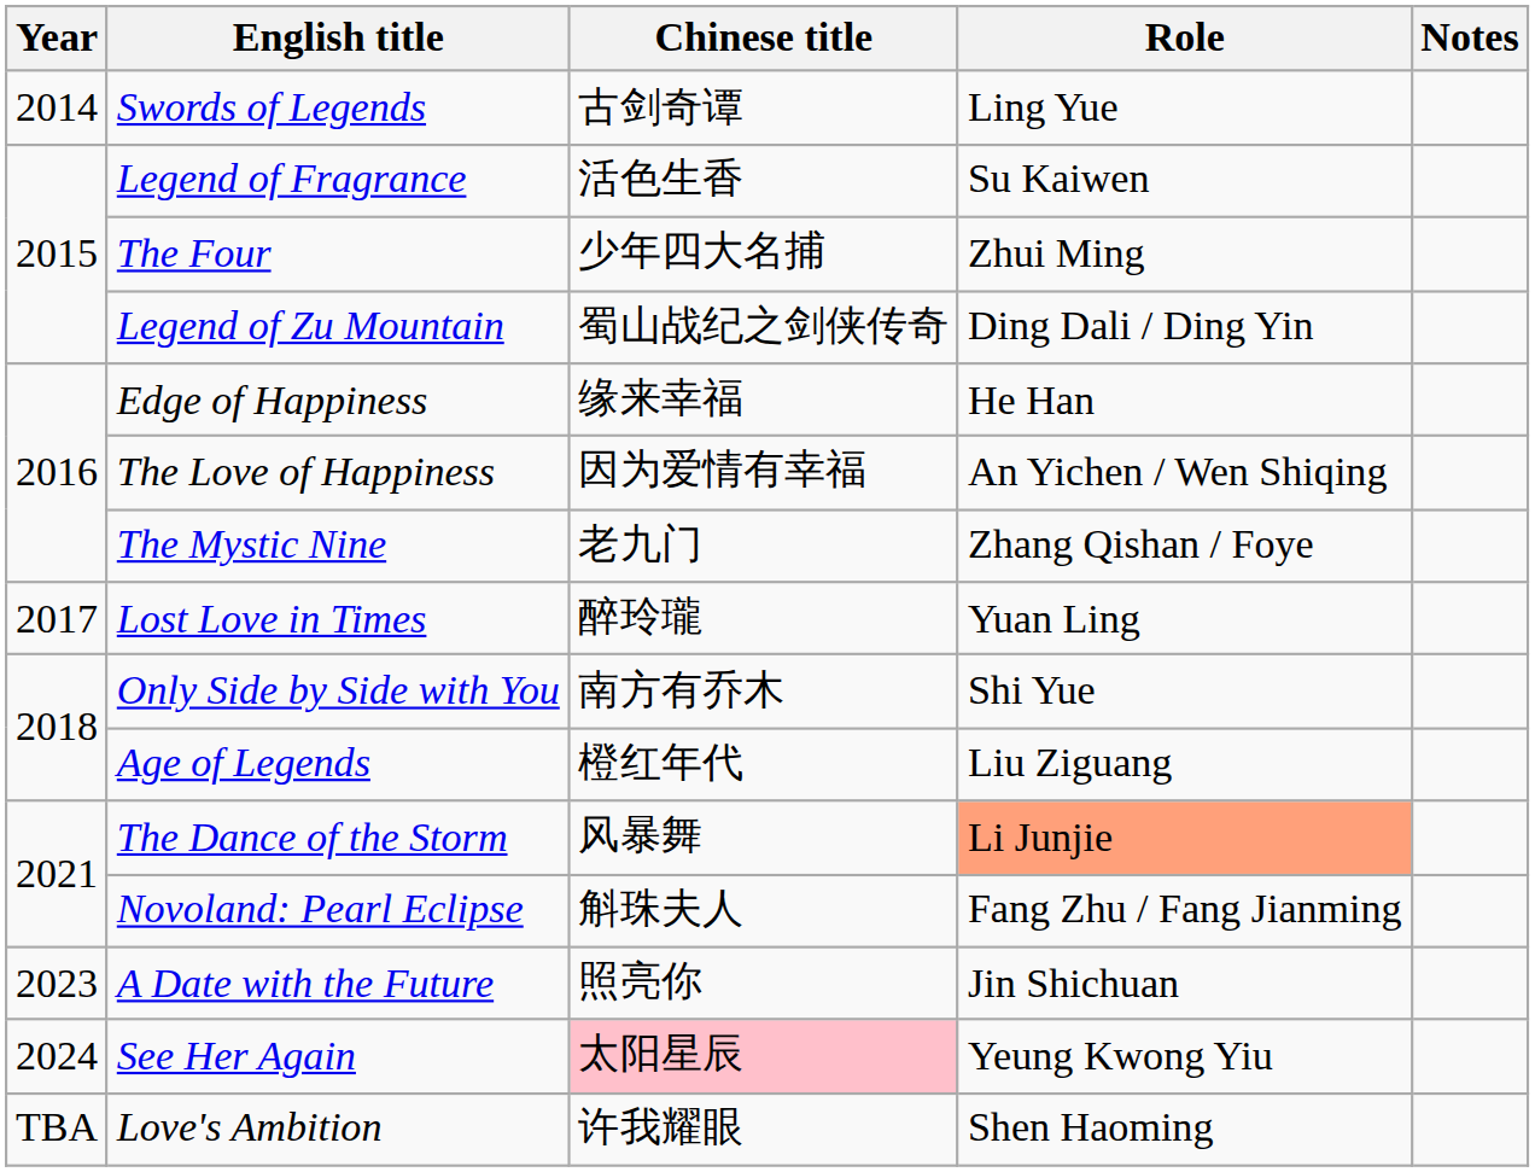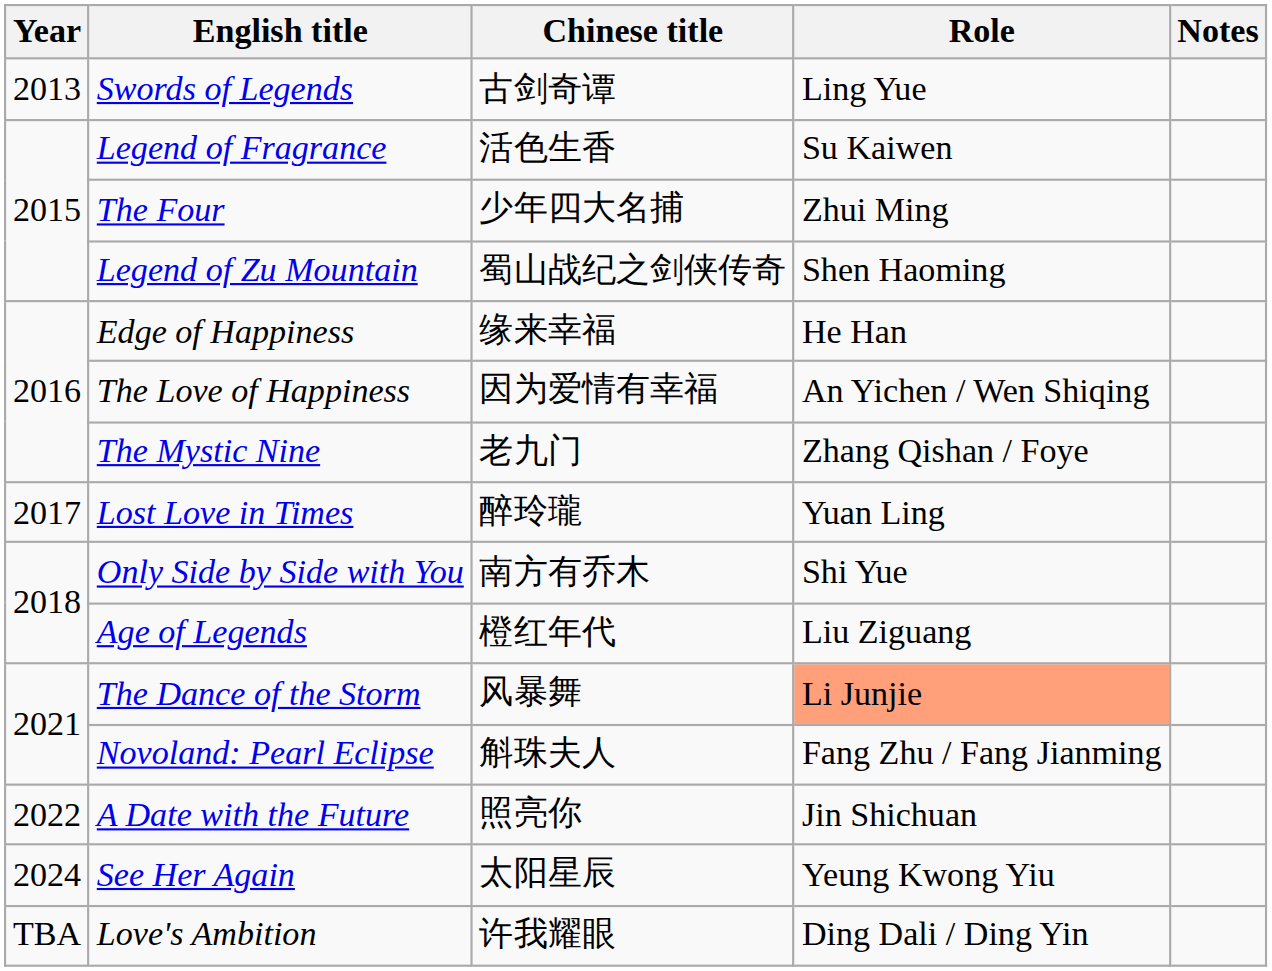Swords of Legends | Year: 2014 -> 2013
Legend of Zu Mountain | Role: Ding Dali / Ding Yin -> Shen Haoming
A Date with the Future | Year: 2023 -> 2022
See Her Again | Chinese title: pink background -> no background
Love's Ambition | Role: Shen Haoming -> Ding Dali / Ding Yin
